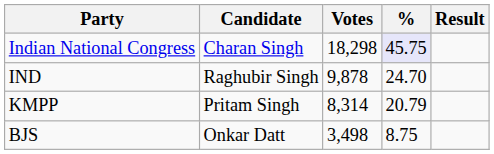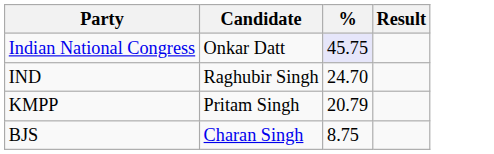- column: Votes | 18,298 | 9,878 | 8,314 | 3,498
Indian National Congress | Candidate: Charan Singh -> Onkar Datt
BJS | Candidate: Onkar Datt -> Charan Singh
